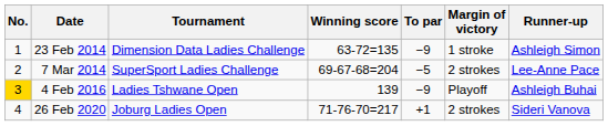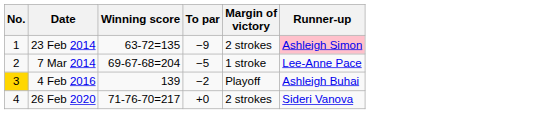- column: Tournament | Dimension Data Ladies Challenge | SuperSport Ladies Challenge | Ladies Tshwane Open | Joburg Ladies Open
23 Feb 2014 | Margin of victory: 1 stroke -> 2 strokes
23 Feb 2014 | Runner-up: no background -> pink background
7 Mar 2014 | Margin of victory: 2 strokes -> 1 stroke
4 Feb 2016 | To par: −9 -> −2
26 Feb 2020 | To par: +1 -> +0
